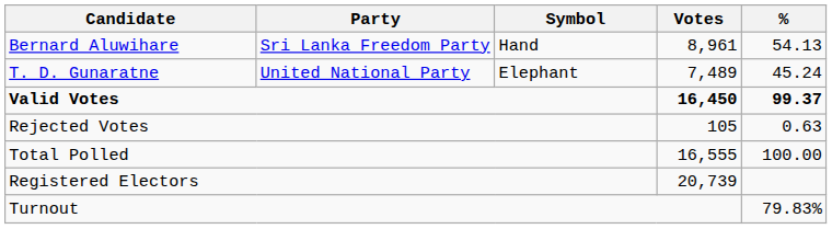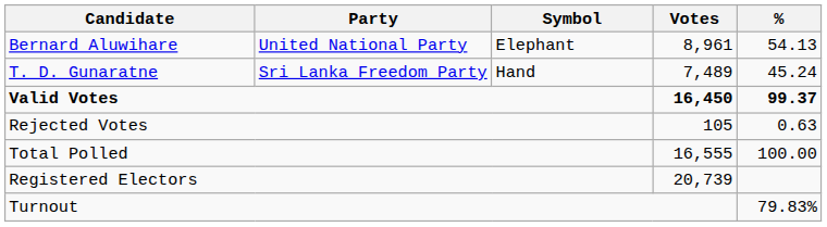Bernard Aluwihare | Party: Sri Lanka Freedom Party -> United National Party
Bernard Aluwihare | Symbol: Hand -> Elephant
T. D. Gunaratne | Party: United National Party -> Sri Lanka Freedom Party
T. D. Gunaratne | Symbol: Elephant -> Hand
